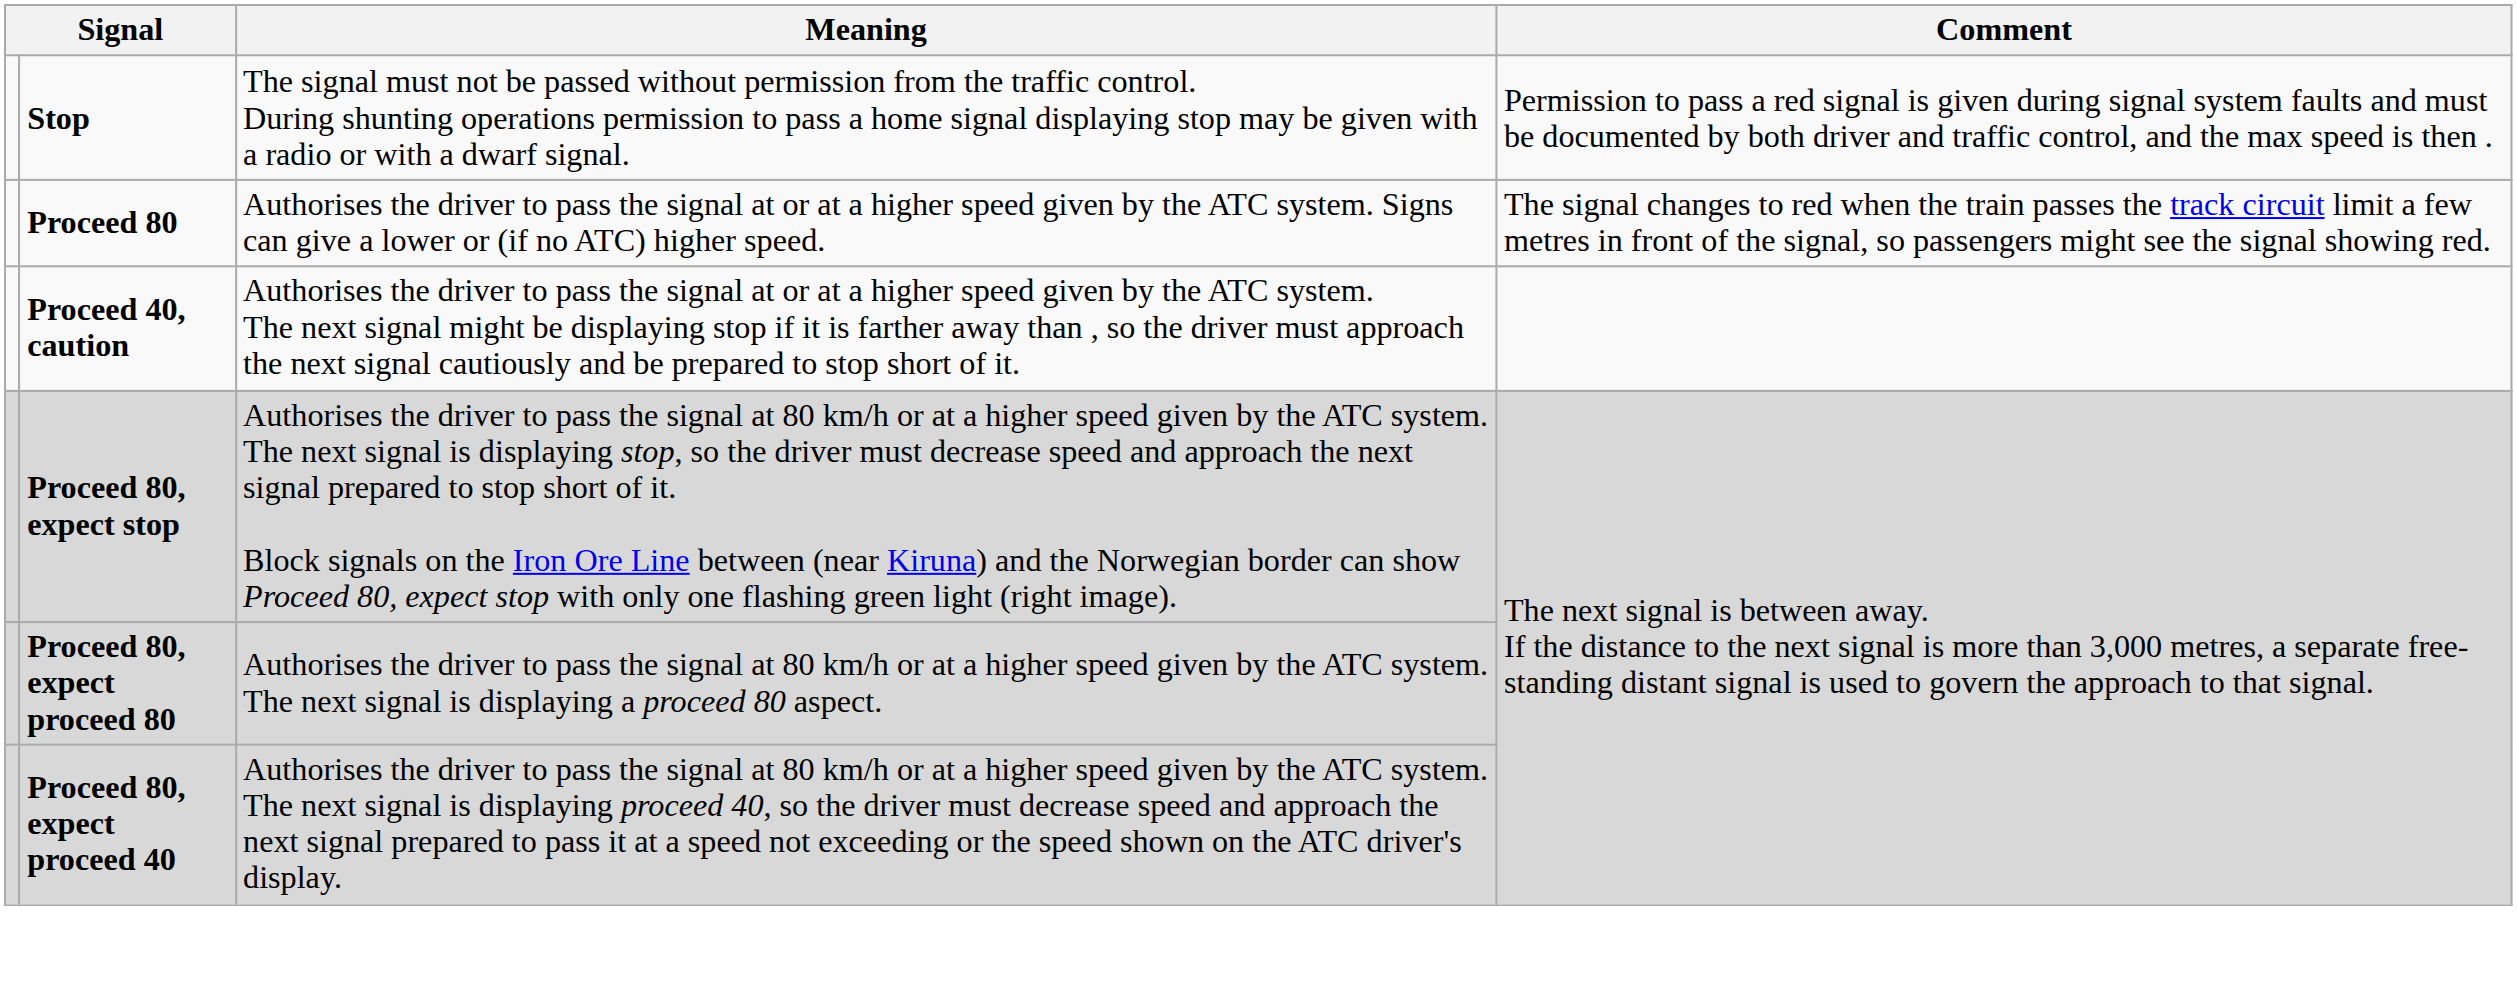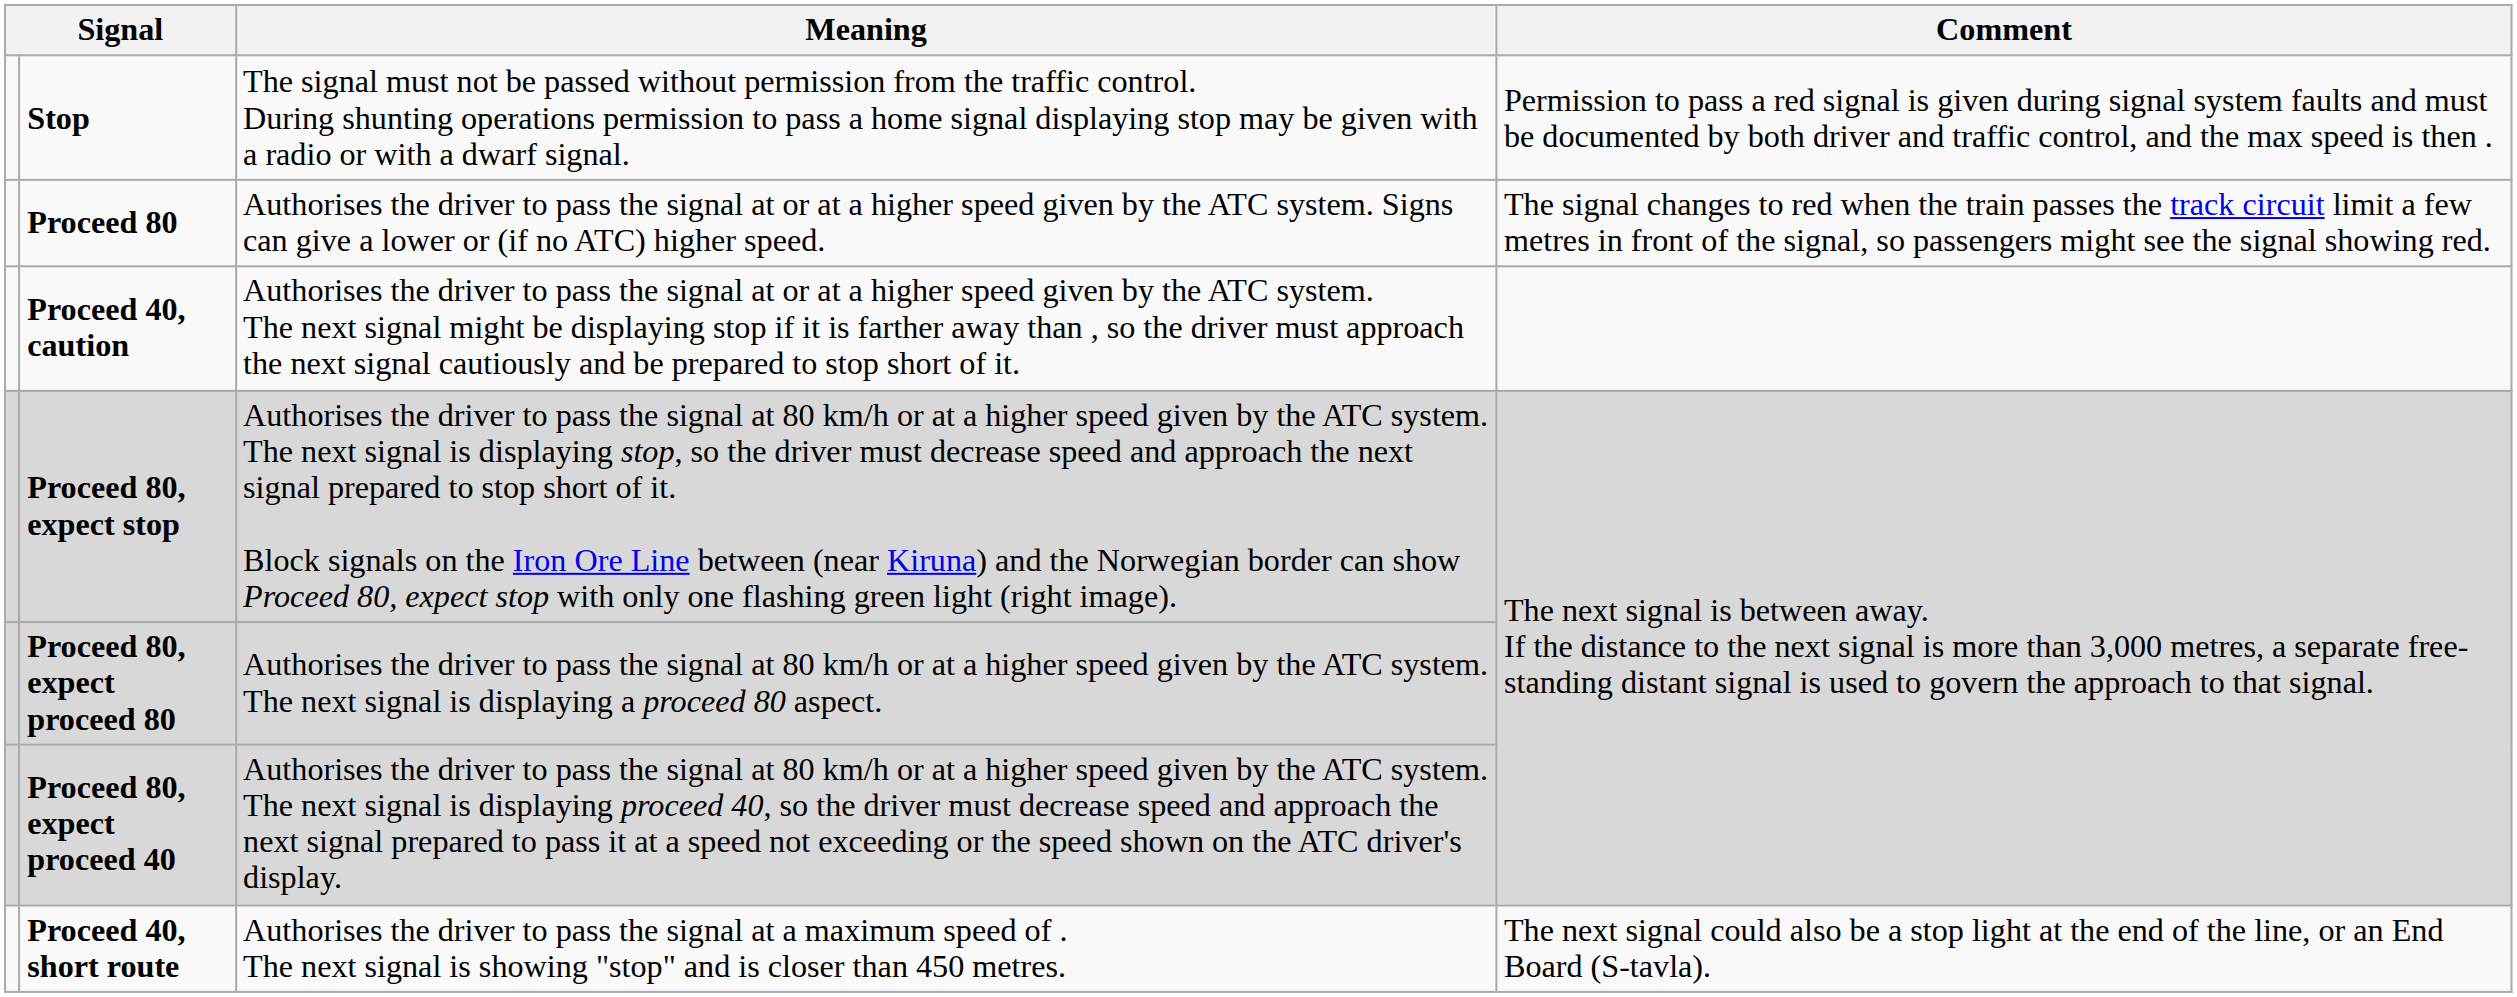+ row: Proceed 40, short route | Authorises the driver to pass the signal at a maximum speed of . The next signal is showing "stop" and is closer than 450 metres. | The next signal could also be a stop light at the end of the line, or an End Board (S-tavla).
